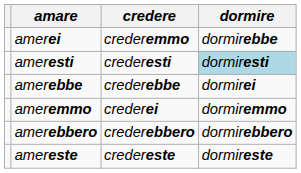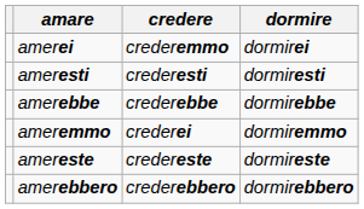amerei | dormire: dormirebbe -> dormirei
ameresti | dormire: lightblue background -> no background
amerebbe | dormire: dormirei -> dormirebbe
rows swapped: amereste <-> amerebbero
